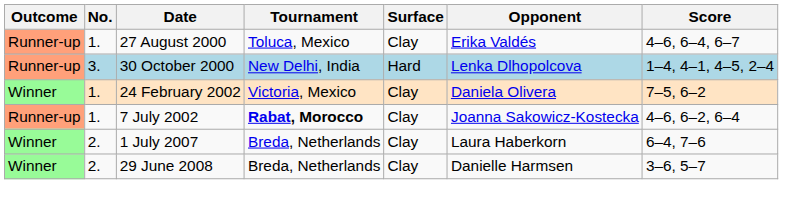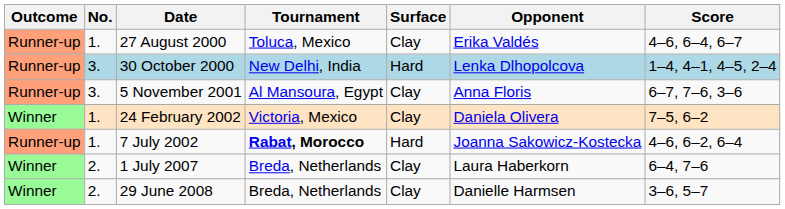+ row: Runner-up | 3. | 5 November 2001 | Al Mansoura, Egypt | Clay | Anna Floris | 6–7, 7–6, 3–6
7 July 2002 | Surface: Clay -> Hard
